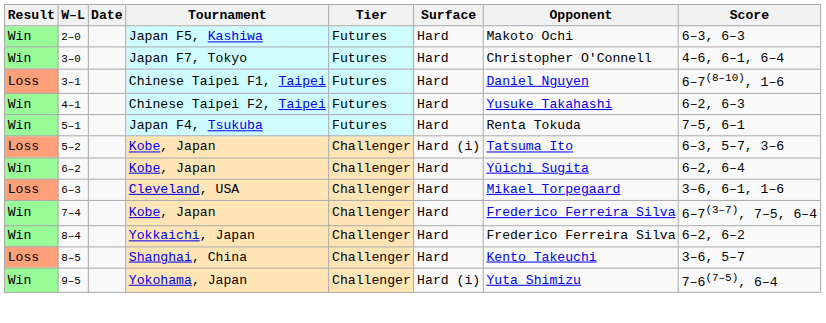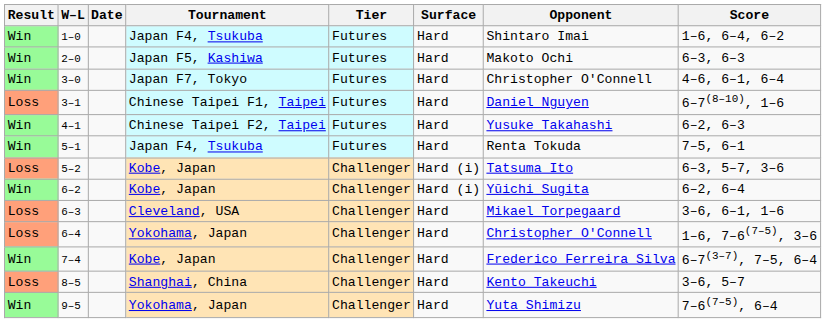+ row: Win | 1–0 | Japan F4, Tsukuba | Futures | Hard | Shintaro Imai | 1–6, 6–4, 6–2
6–2 | Surface: Hard -> Hard (i)
+ row: Loss | 6–4 | Yokohama, Japan | Challenger | Hard | Christopher O'Connell | 1–6, 7–6(7–5), 3–6
- row: Win | 8–4 | Yokkaichi, Japan | Challenger | Hard | Frederico Ferreira Silva | 6–2, 6–2
9–5 | Surface: Hard (i) -> Hard
